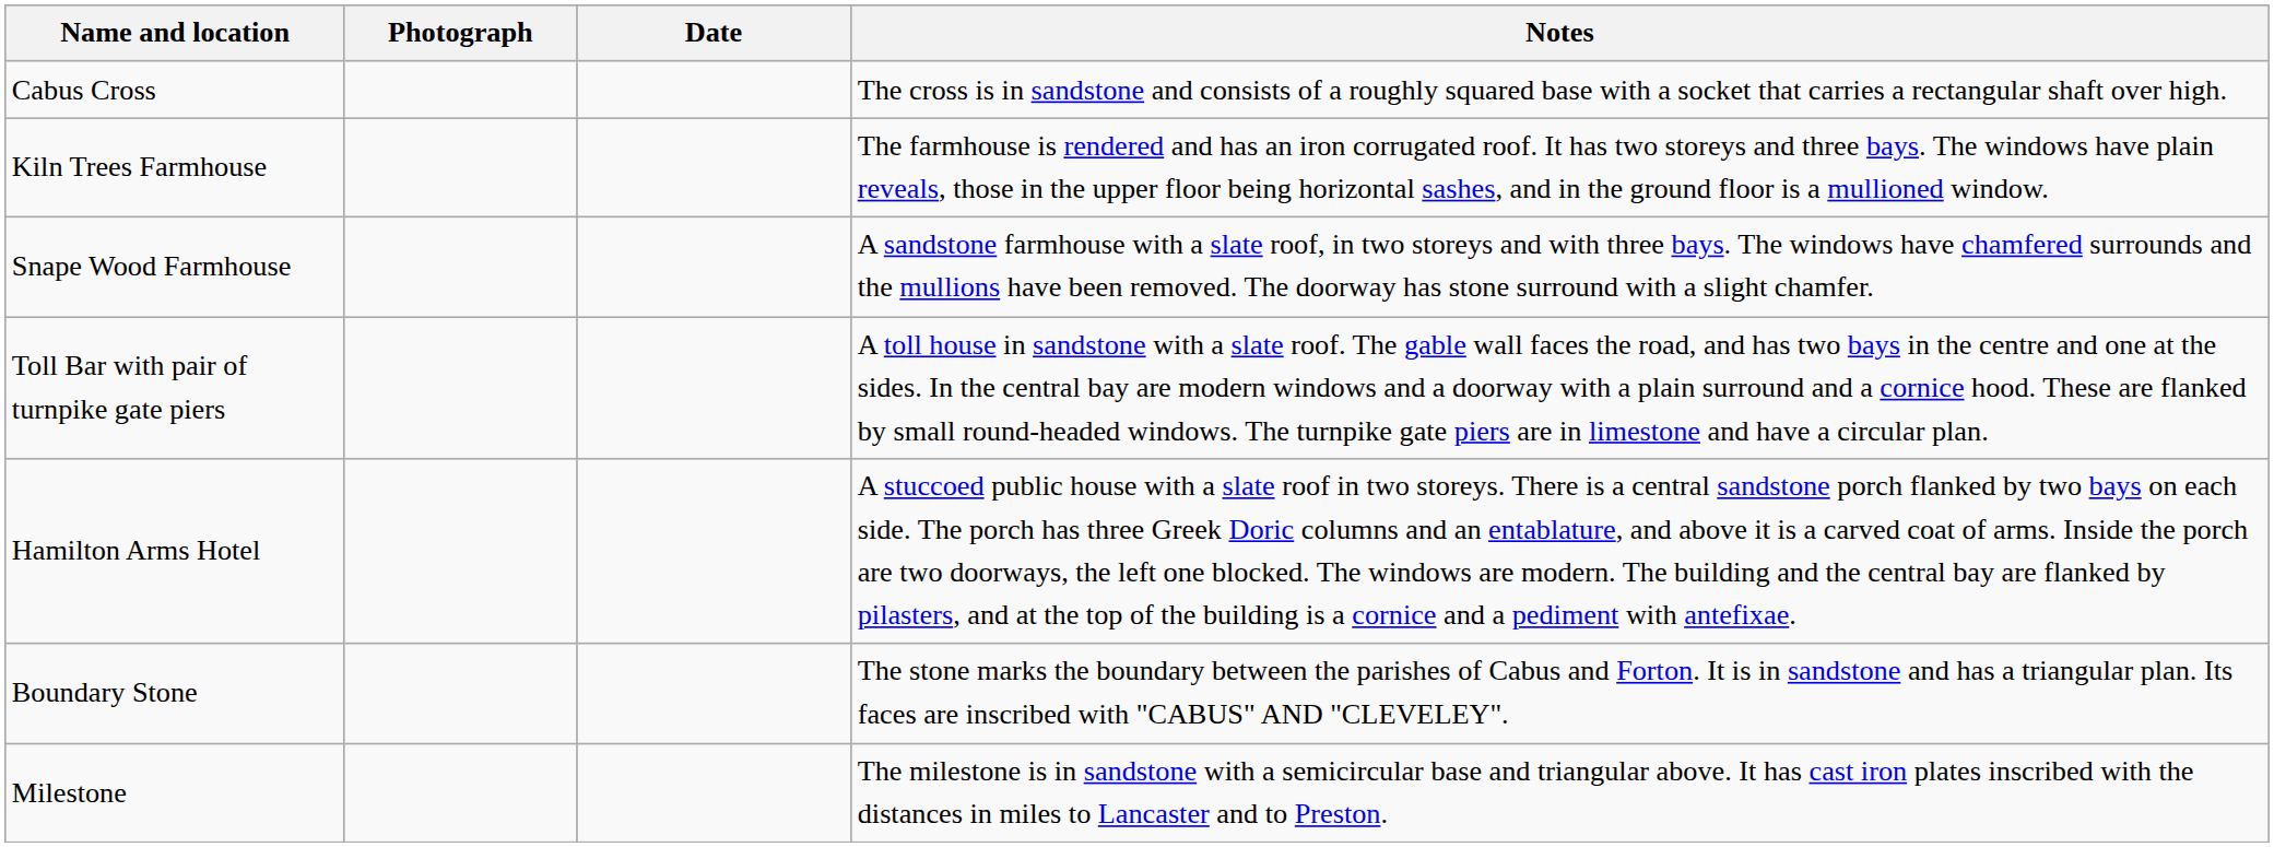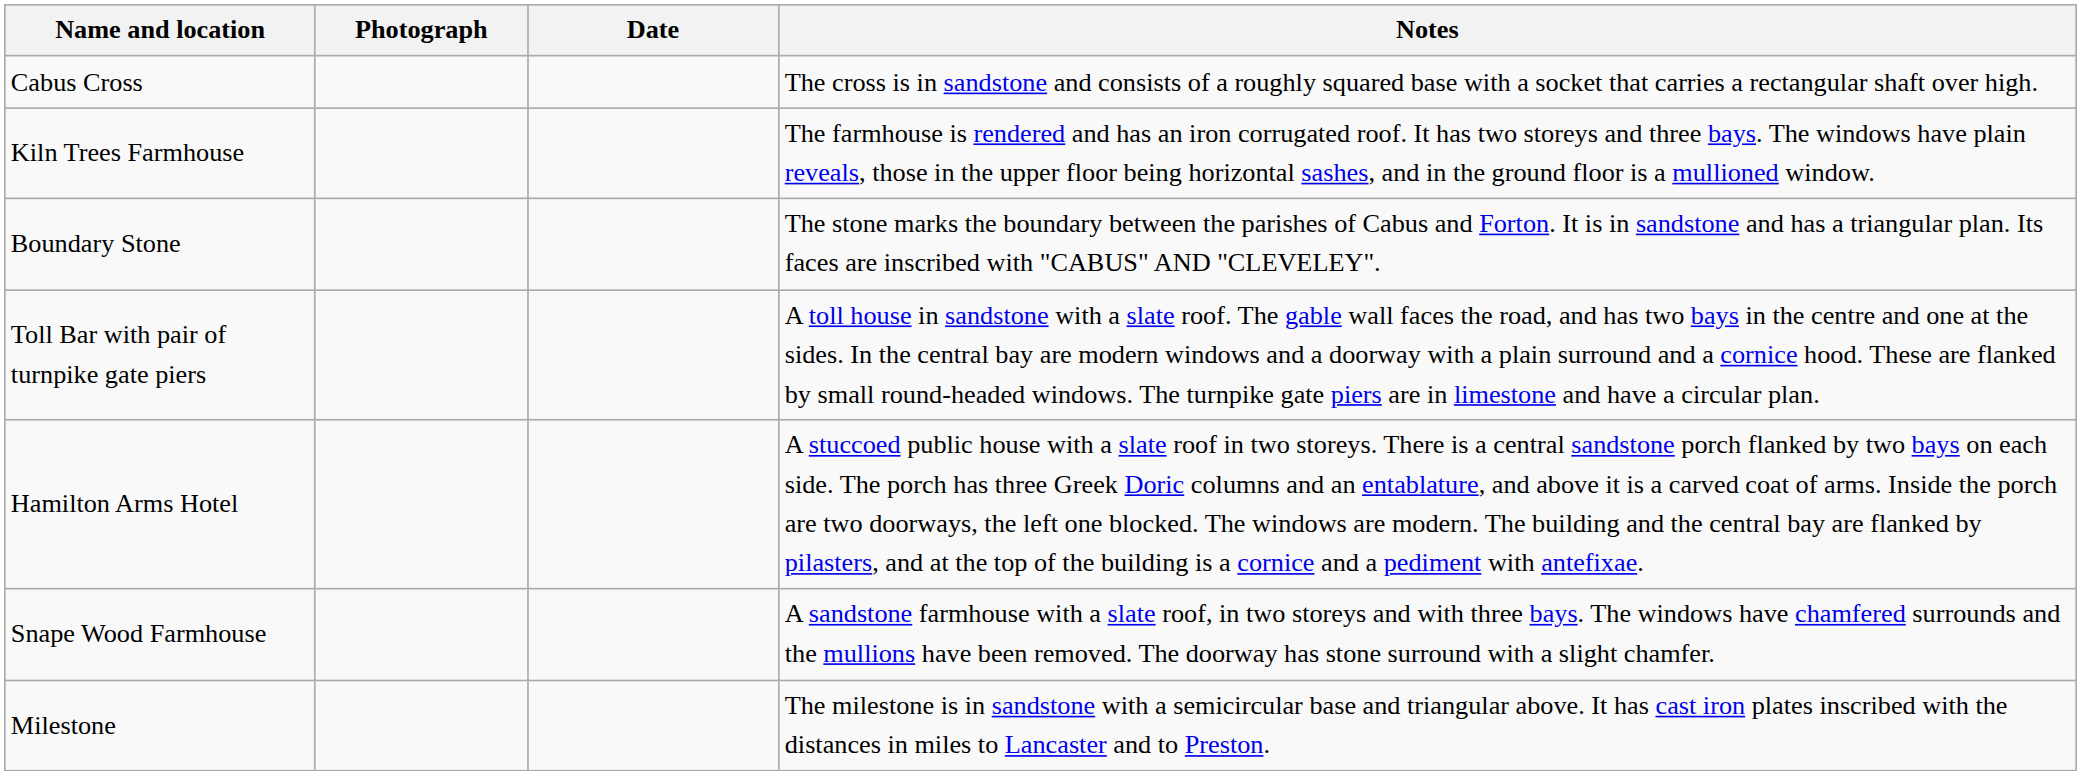rows swapped: Snape Wood Farmhouse <-> Boundary Stone
